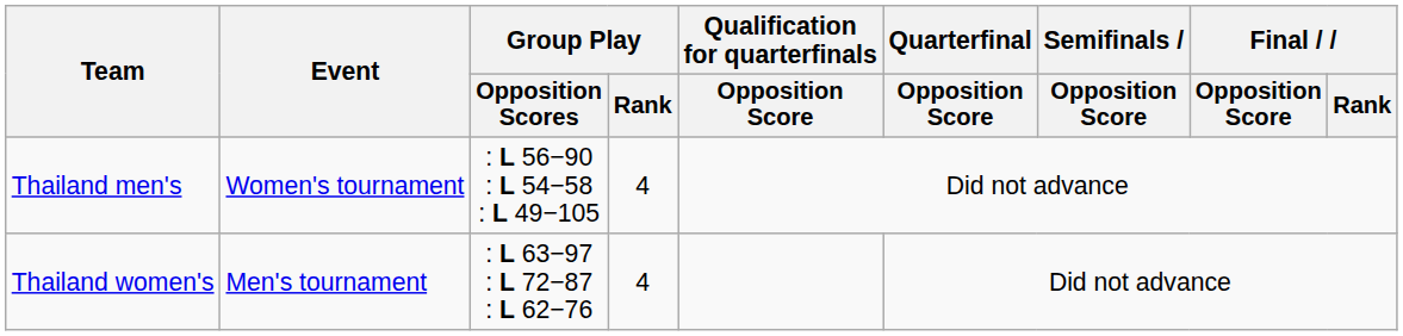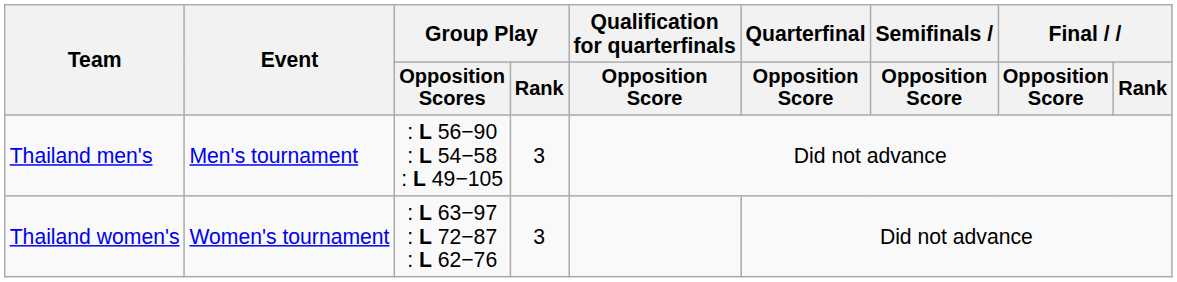Thailand men's | Event: Women's tournament -> Men's tournament
Thailand men's | Group Play / Rank: 4 -> 3
Thailand women's | Event: Men's tournament -> Women's tournament
Thailand women's | Group Play / Rank: 4 -> 3
